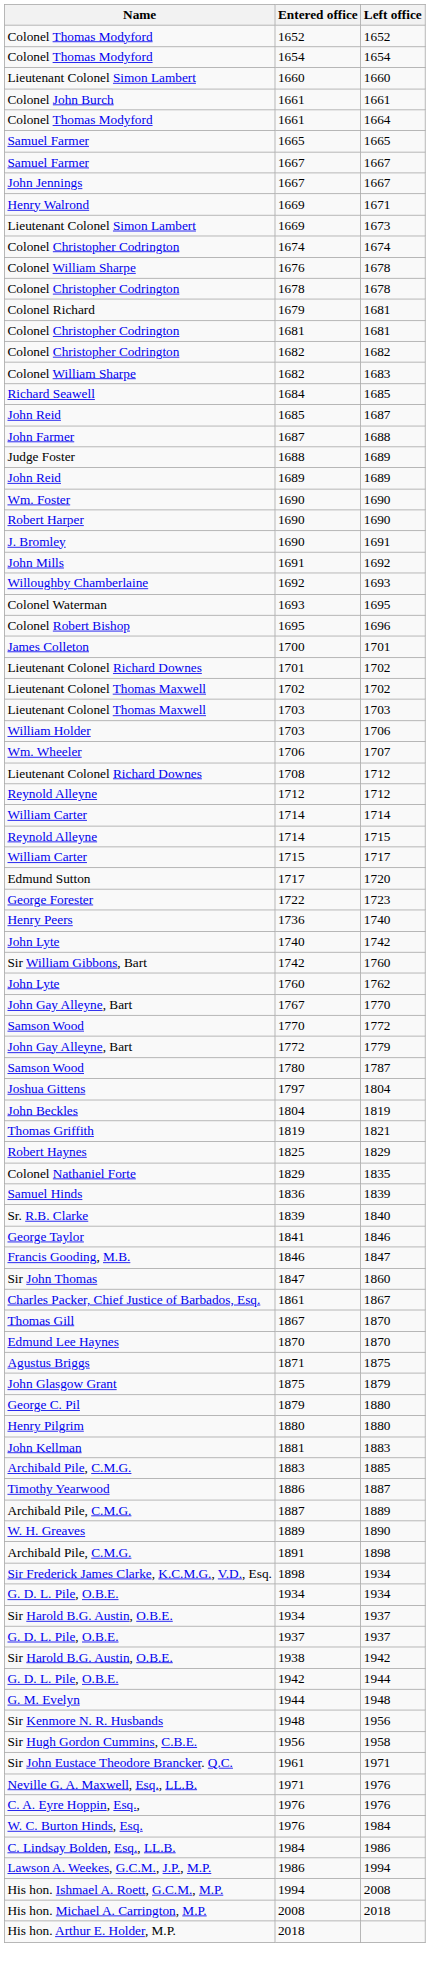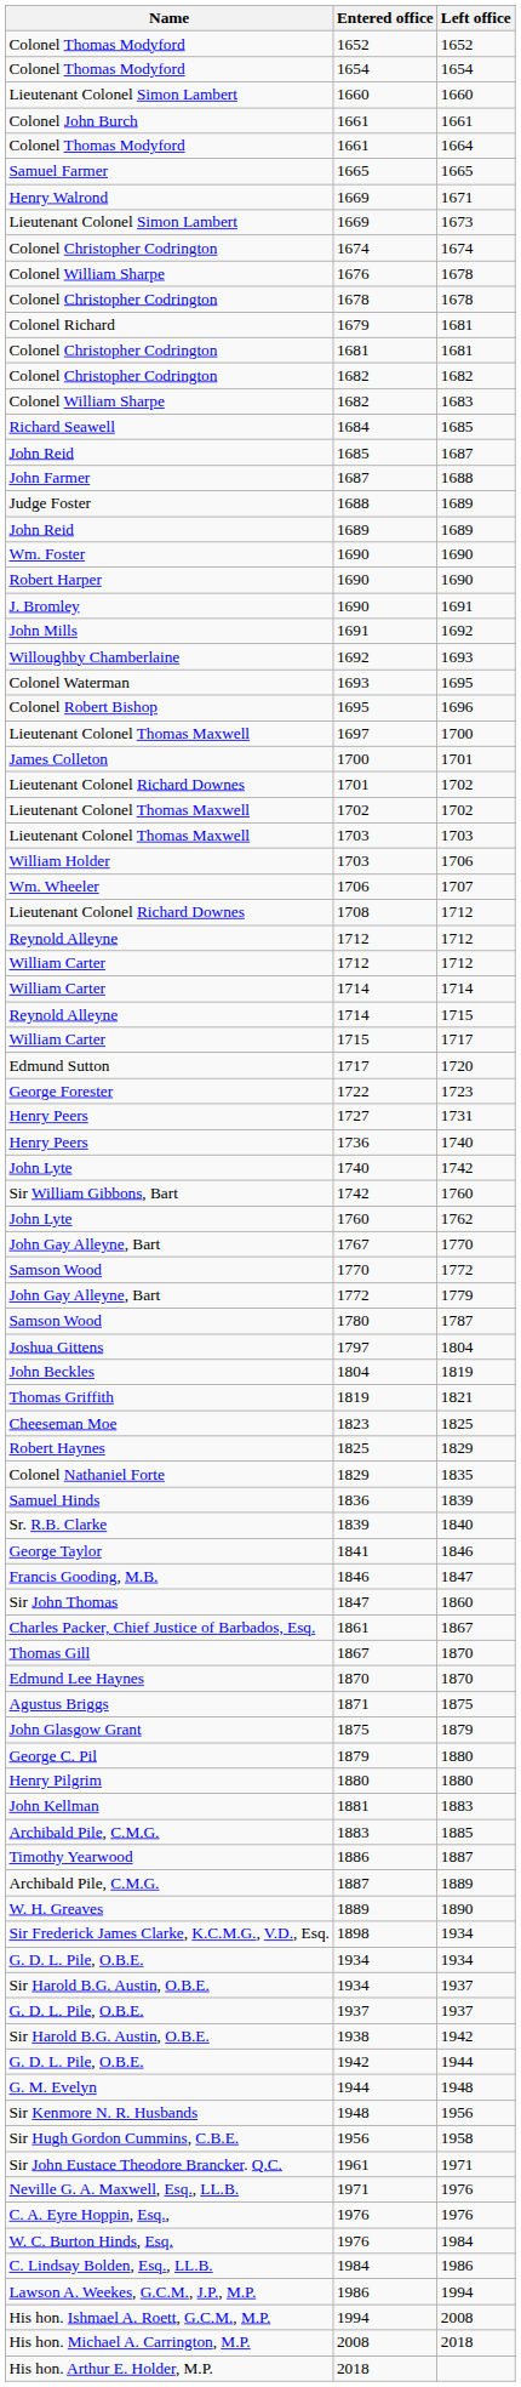- row: Samuel Farmer | 1667 | 1667
- row: John Jennings | 1667 | 1667
+ row: Lieutenant Colonel Thomas Maxwell | 1697 | 1700
+ row: William Carter | 1712 | 1712
+ row: Henry Peers | 1727 | 1731
+ row: Cheeseman Moe | 1823 | 1825
- row: Archibald Pile, C.M.G. | 1891 | 1898
